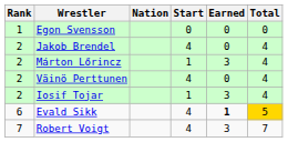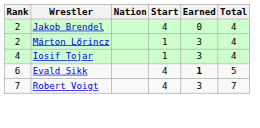- row: 1 | Egon Svensson | 0 | 0 | 0
- row: 2 | Väinö Perttunen | 4 | 0 | 4
Iosif Tojar | Rank: 2 -> 4
Evald Sikk | Total: gold background -> no background
